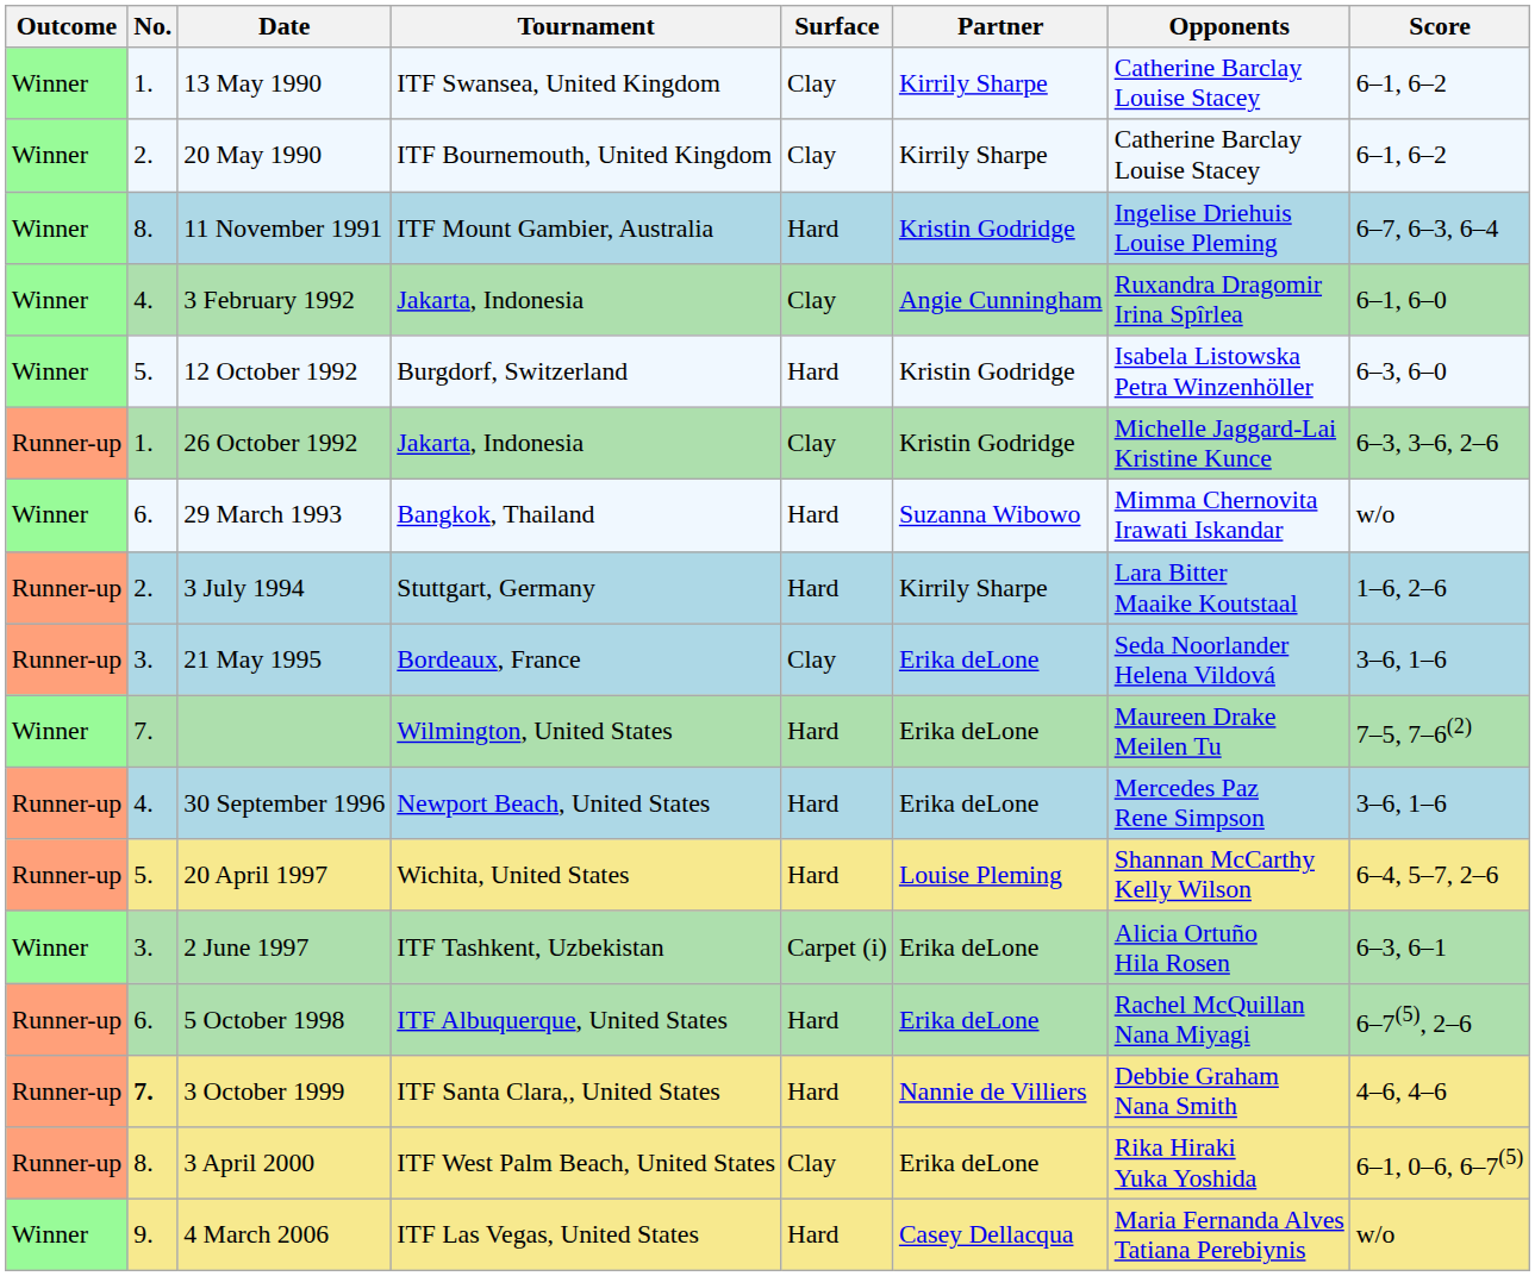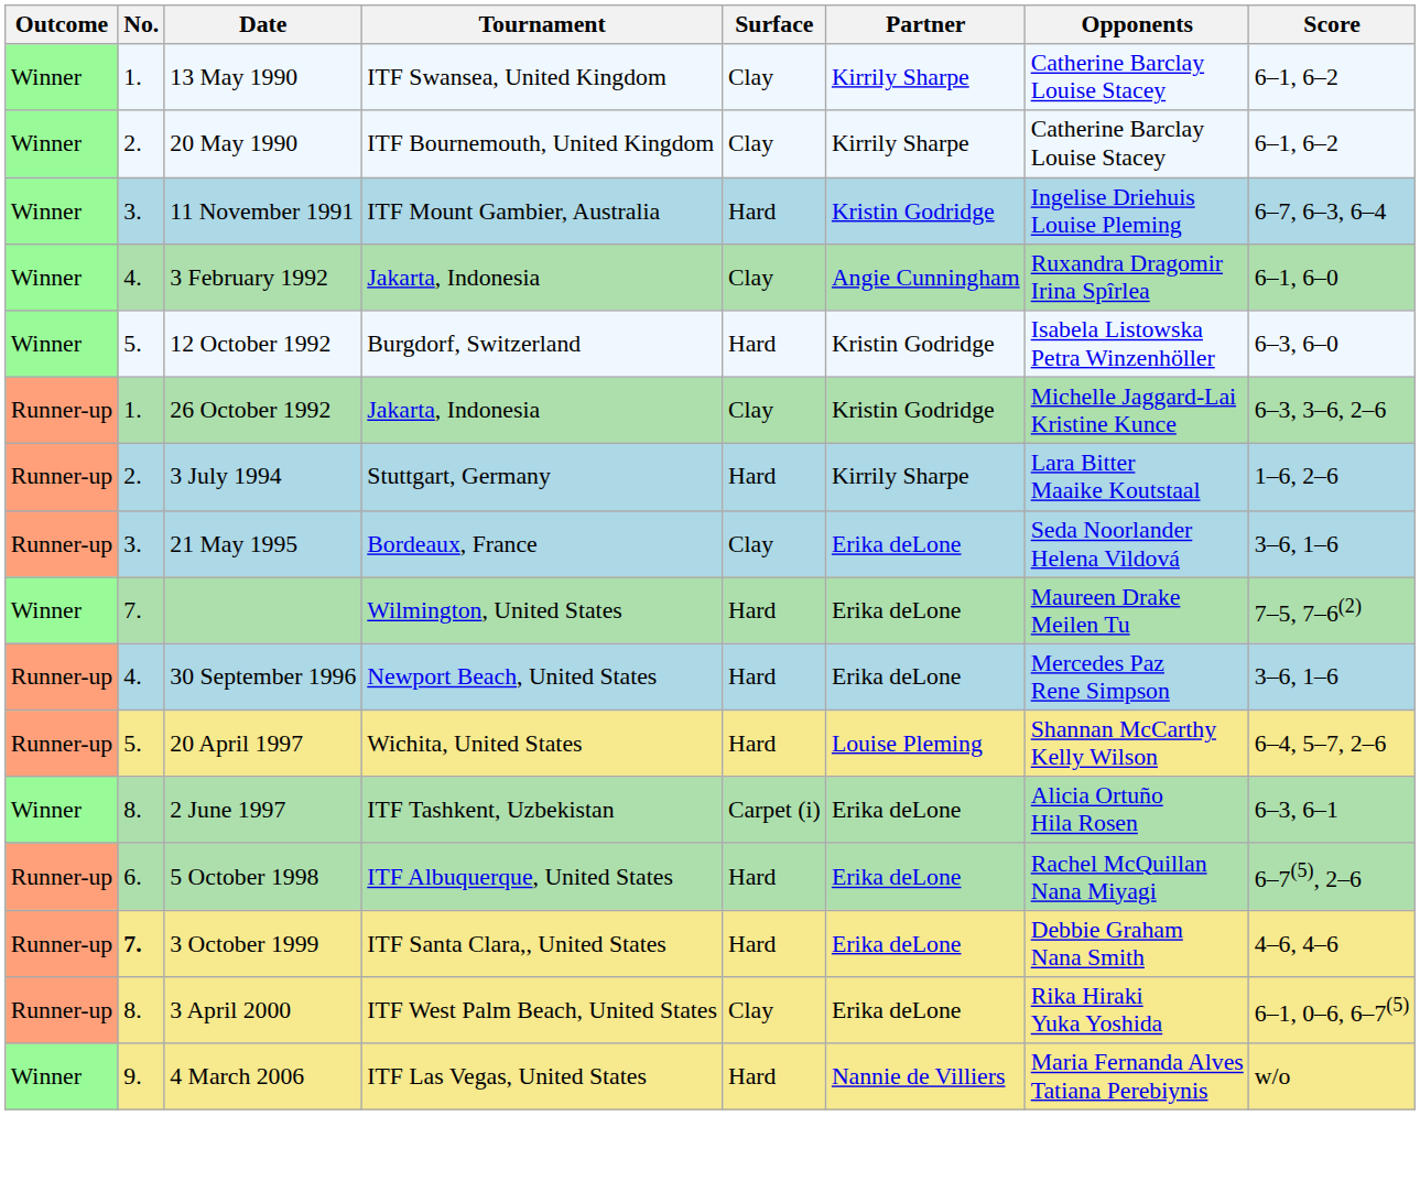11 November 1991 | No.: 8. -> 3.
- row: Winner | 6. | 29 March 1993 | Bangkok, Thailand | Hard | Suzanna Wibowo | Mimma Chernovita Irawati Iskandar | w/o
2 June 1997 | No.: 3. -> 8.
3 October 1999 | Partner: Nannie de Villiers -> Erika deLone
4 March 2006 | Partner: Casey Dellacqua -> Nannie de Villiers
